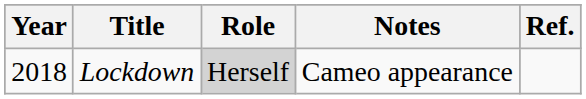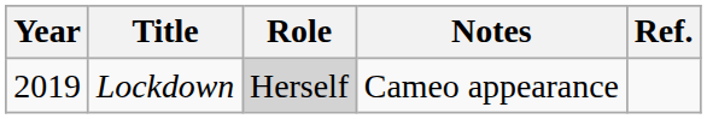Lockdown | Year: 2018 -> 2019
